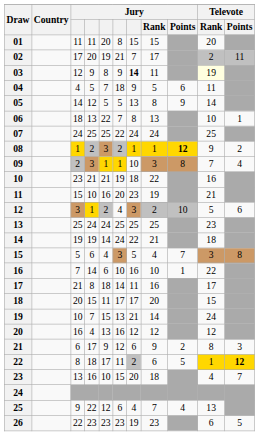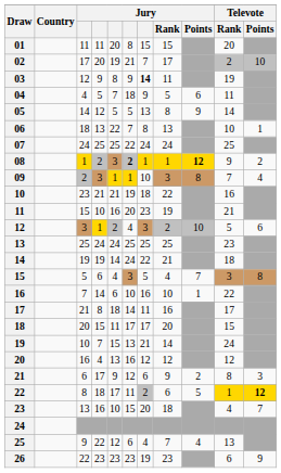02 | Televote / Points: 11 -> 10
03 | Televote / Rank: lightyellow background -> no background
08 | column 6: normal -> bold
26 | Televote / Points: 5 -> 9
